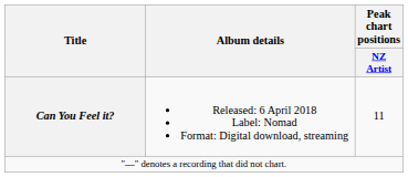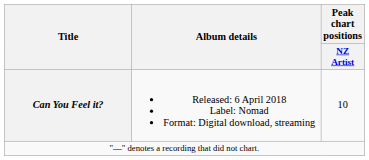Can You Feel it? | Peak chart positions / NZ Artist: 11 -> 10
